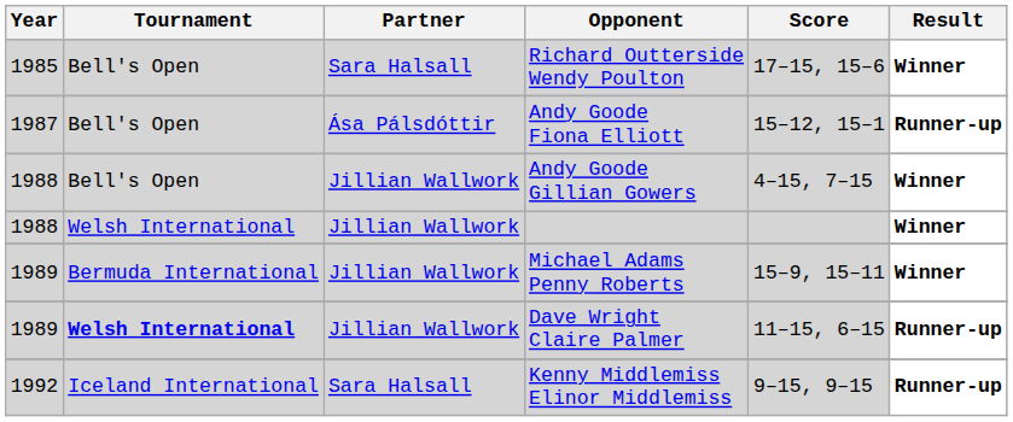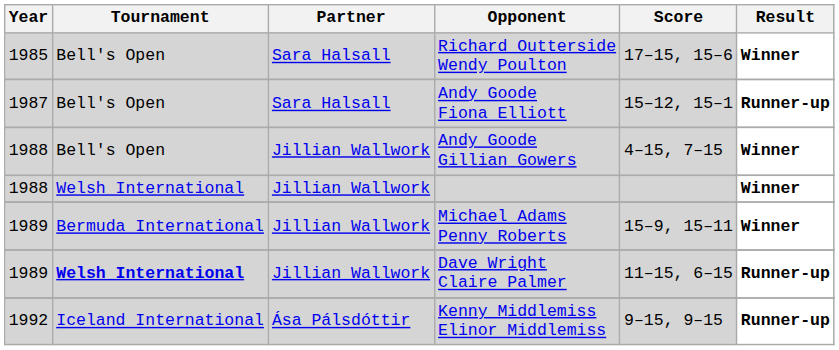Andy Goode Fiona Elliott | Partner: Ása Pálsdóttir -> Sara Halsall
Kenny Middlemiss Elinor Middlemiss | Partner: Sara Halsall -> Ása Pálsdóttir
